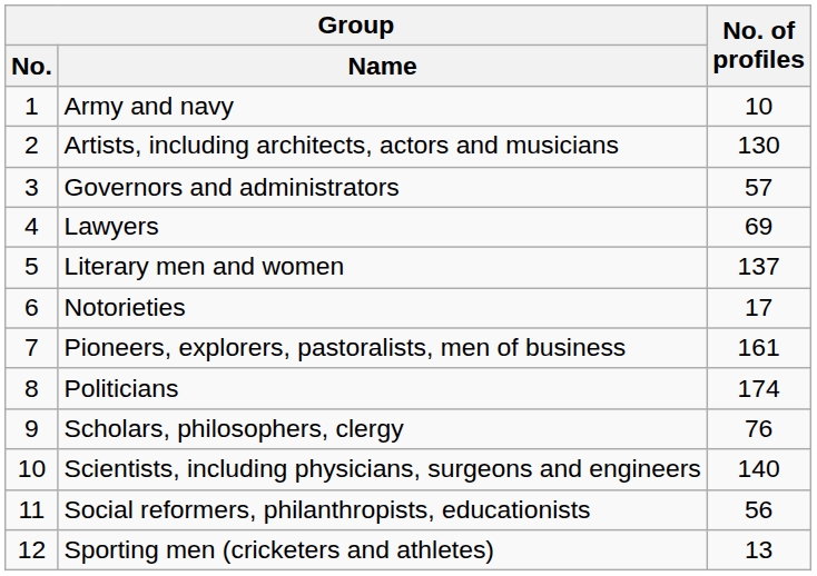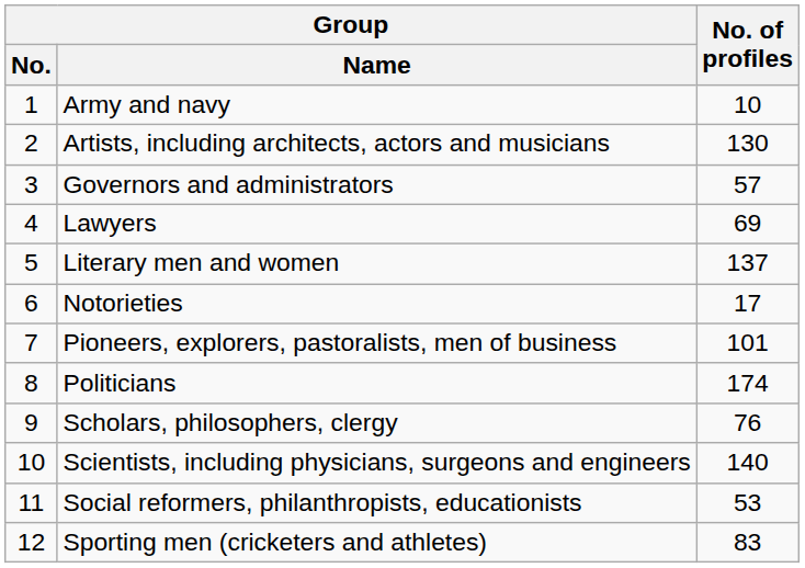Pioneers, explorers, pastoralists, men of business | No. of profiles: 161 -> 101
Social reformers, philanthropists, educationists | No. of profiles: 56 -> 53
Sporting men (cricketers and athletes) | No. of profiles: 13 -> 83
